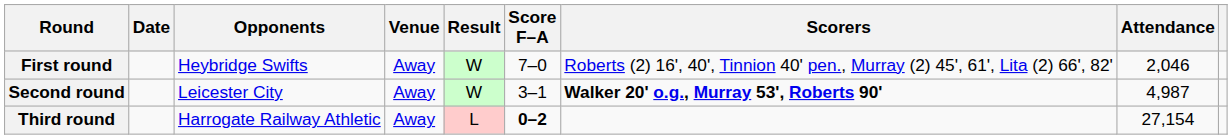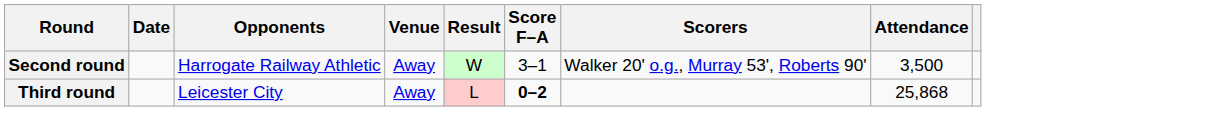- row: First round | Heybridge Swifts | Away | W | 7–0 | Roberts (2) 16', 40', Tinnion 40' pen., Murray (2) 45', 61', Lita (2) 66', 82' | 2,046
Second round | Opponents: Leicester City -> Harrogate Railway Athletic
Second round | Scorers: bold -> normal
Second round | Attendance: 4,987 -> 3,500
Third round | Opponents: Harrogate Railway Athletic -> Leicester City
Third round | Attendance: 27,154 -> 25,868
